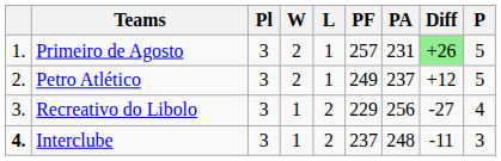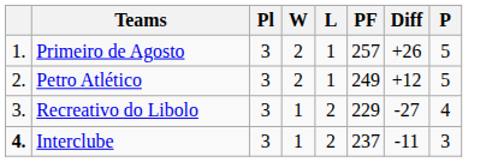- column: PA | 231 | 237 | 256 | 248
Primeiro de Agosto | Diff: lightgreen background -> no background
